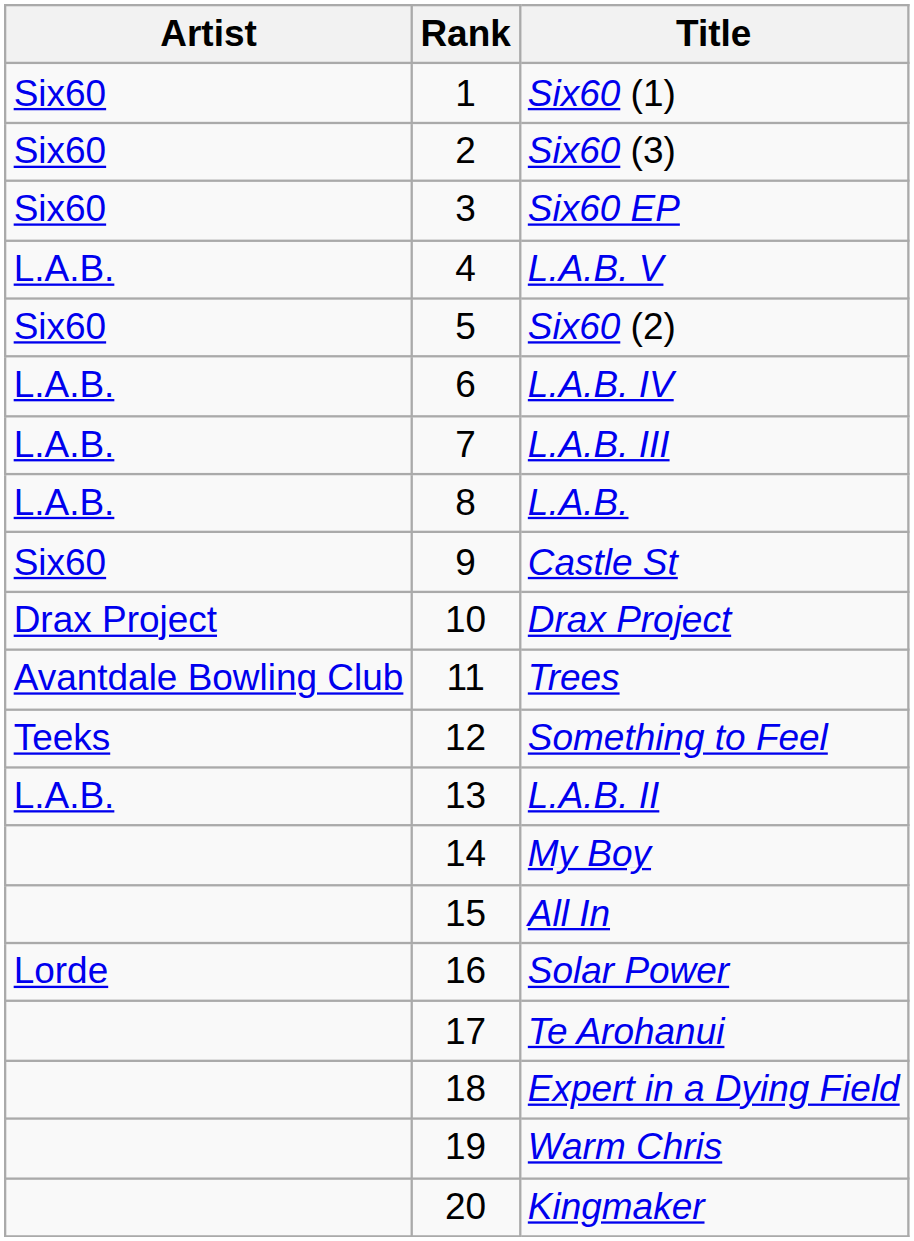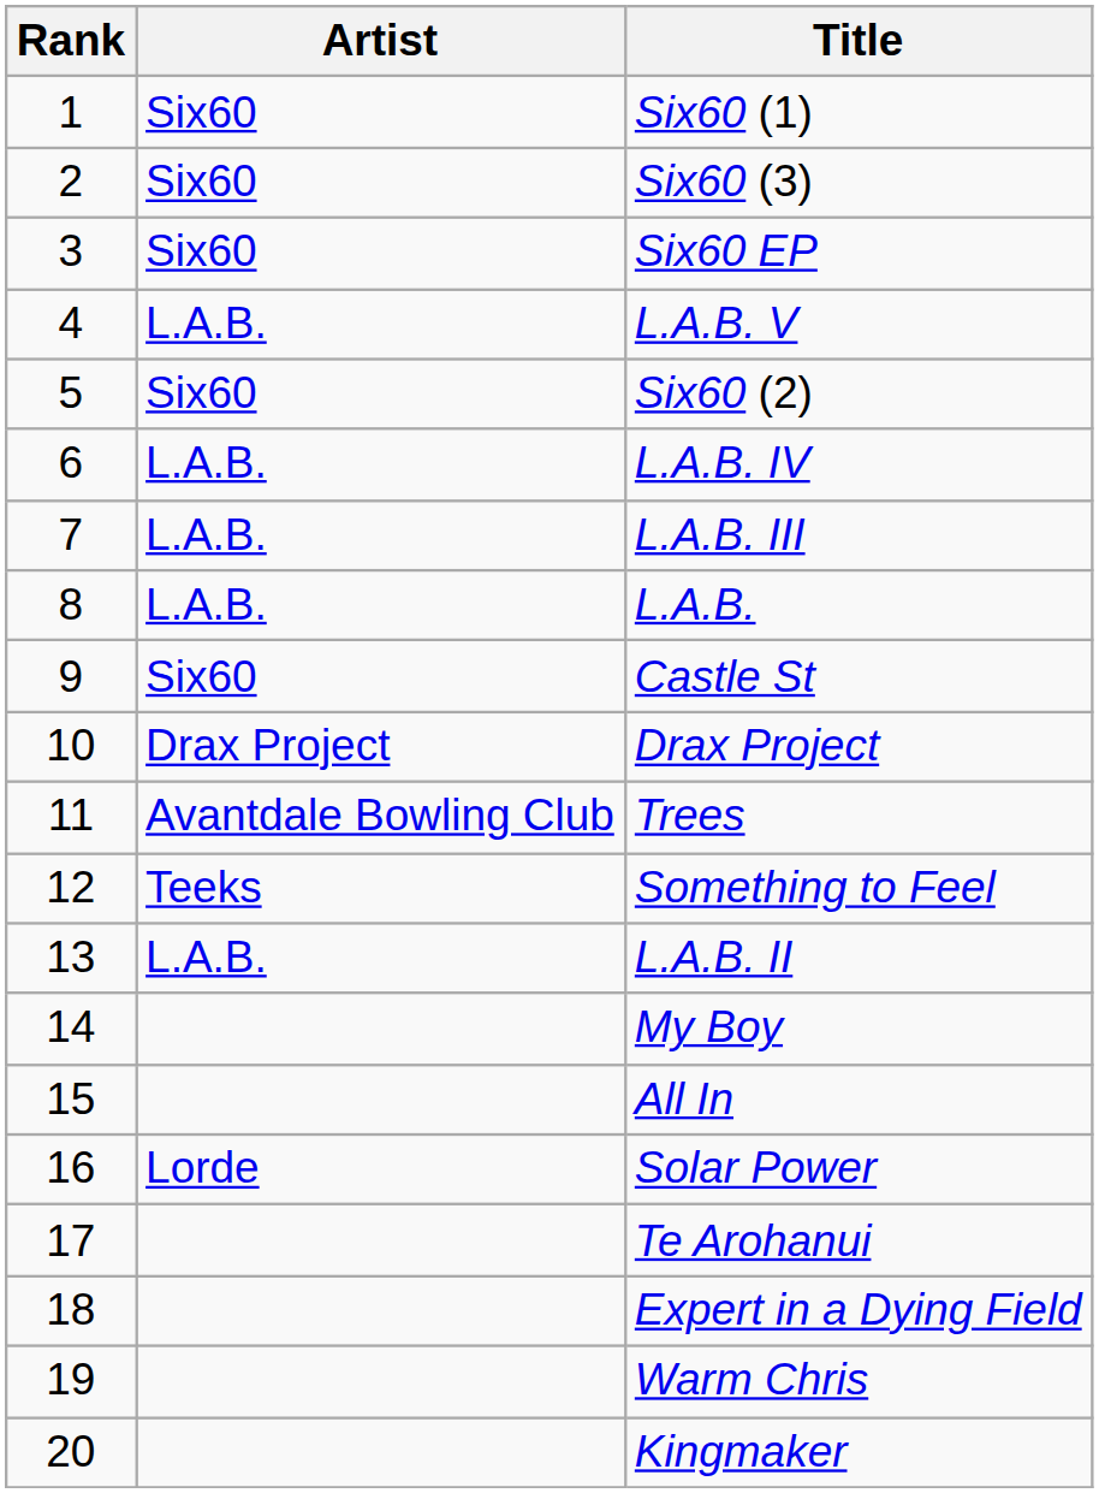columns swapped: Rank <-> Artist
